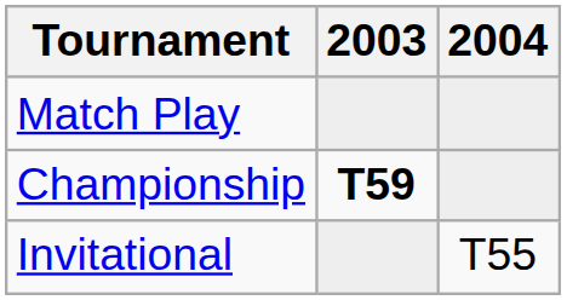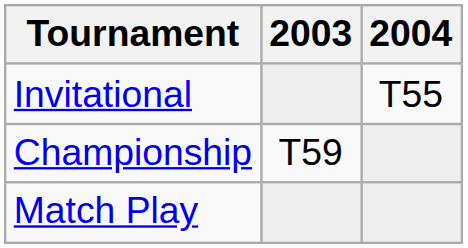rows swapped: Match Play <-> Invitational
Championship | 2003: bold -> normal
